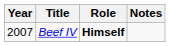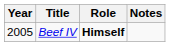Beef IV | Year: 2007 -> 2005
